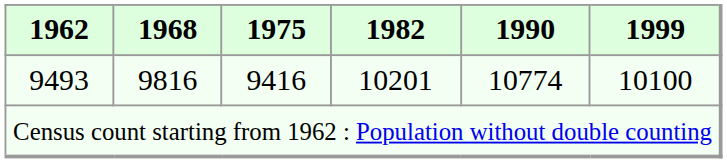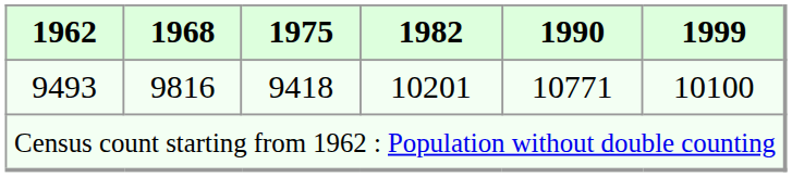9493 | 1975: 9416 -> 9418
9493 | 1990: 10774 -> 10771
